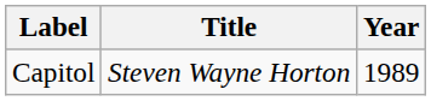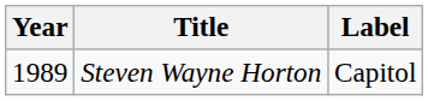columns swapped: Year <-> Label
